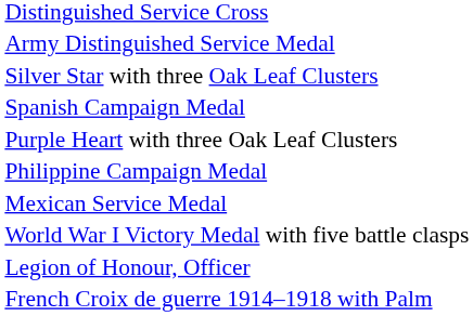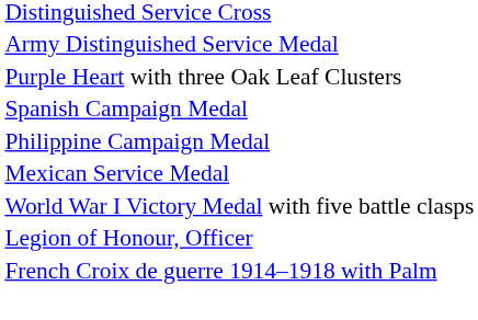- row: Silver Star with three Oak Leaf Clusters
rows swapped: Purple Heart with three Oak Leaf Clusters <-> Spanish Campaign Medal
